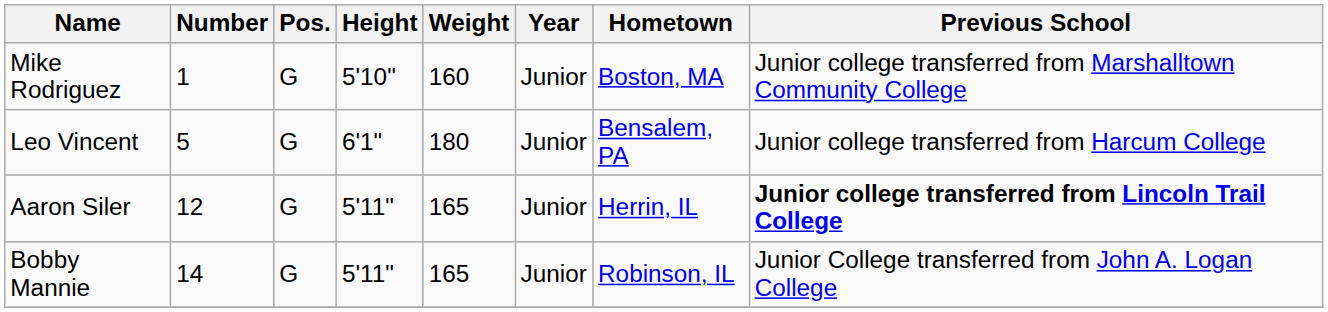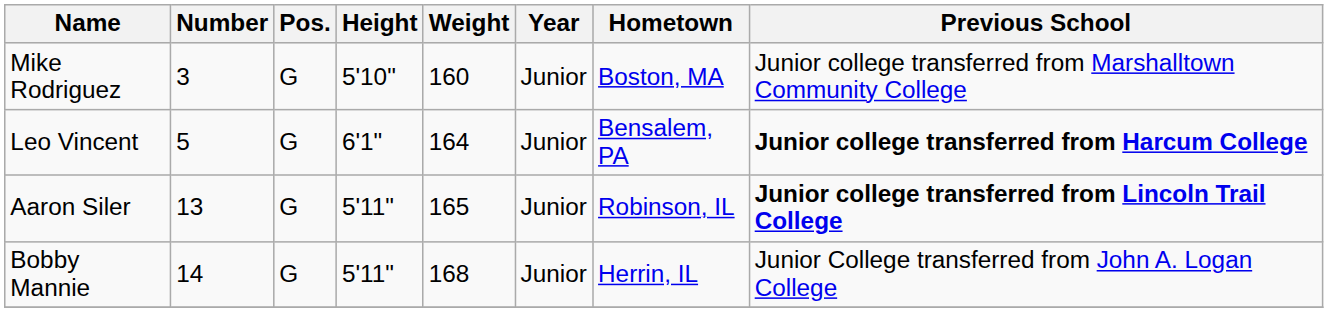Mike Rodriguez | Number: 1 -> 3
Leo Vincent | Weight: 180 -> 164
Leo Vincent | Previous School: normal -> bold
Aaron Siler | Number: 12 -> 13
Aaron Siler | Hometown: Herrin, IL -> Robinson, IL
Bobby Mannie | Weight: 165 -> 168
Bobby Mannie | Hometown: Robinson, IL -> Herrin, IL
